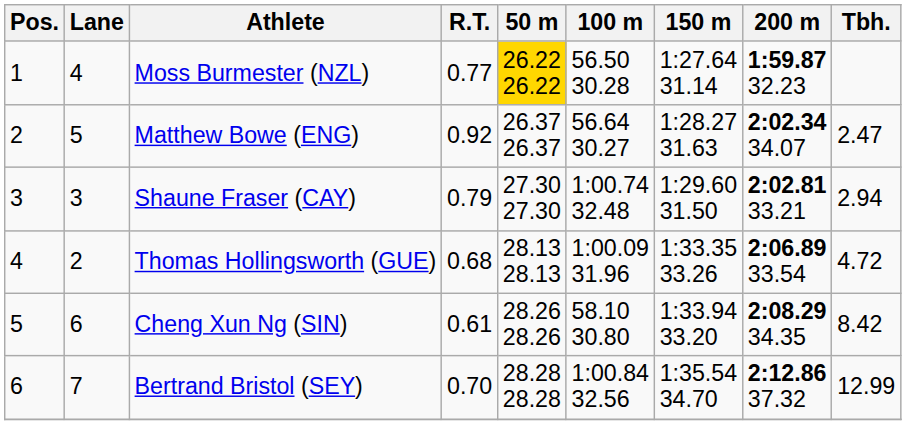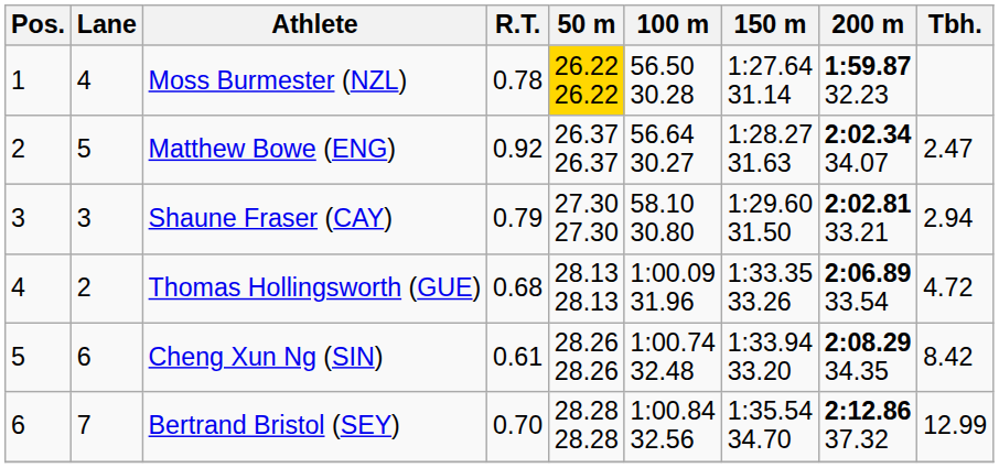Moss Burmester (NZL) | R.T.: 0.77 -> 0.78
Shaune Fraser (CAY) | 100 m: 1:00.74 32.48 -> 58.10 30.80
Cheng Xun Ng (SIN) | 100 m: 58.10 30.80 -> 1:00.74 32.48
